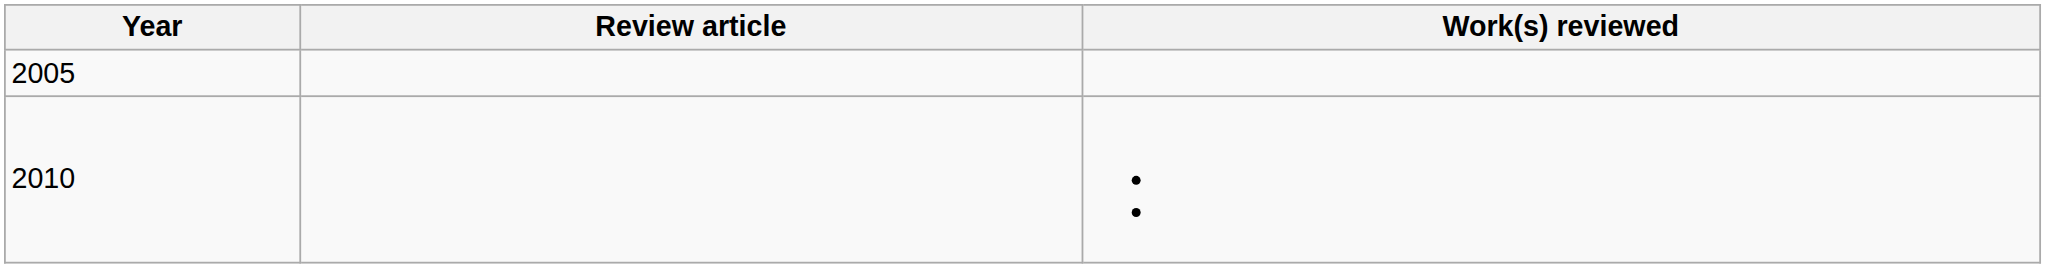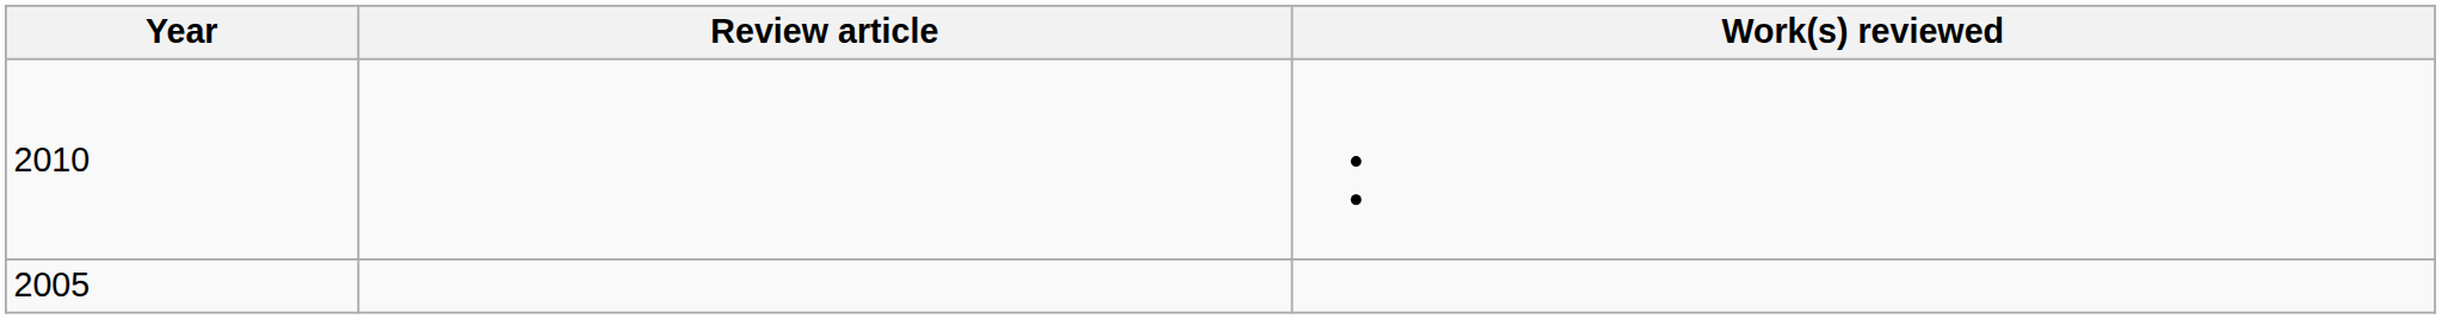rows swapped: 2005 <-> 2010
